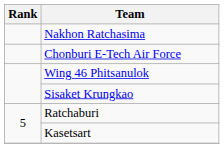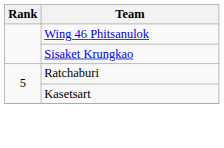- row: Nakhon Ratchasima
- row: Chonburi E-Tech Air Force
